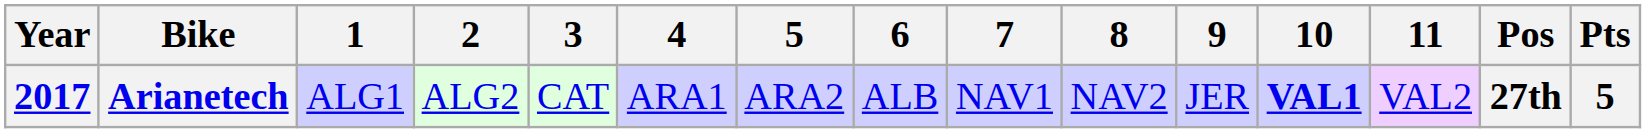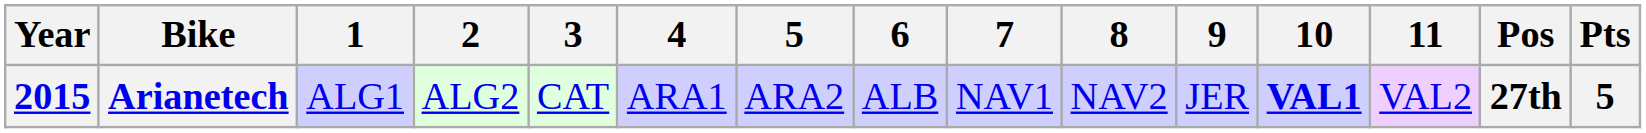Arianetech | Year: 2017 -> 2015
